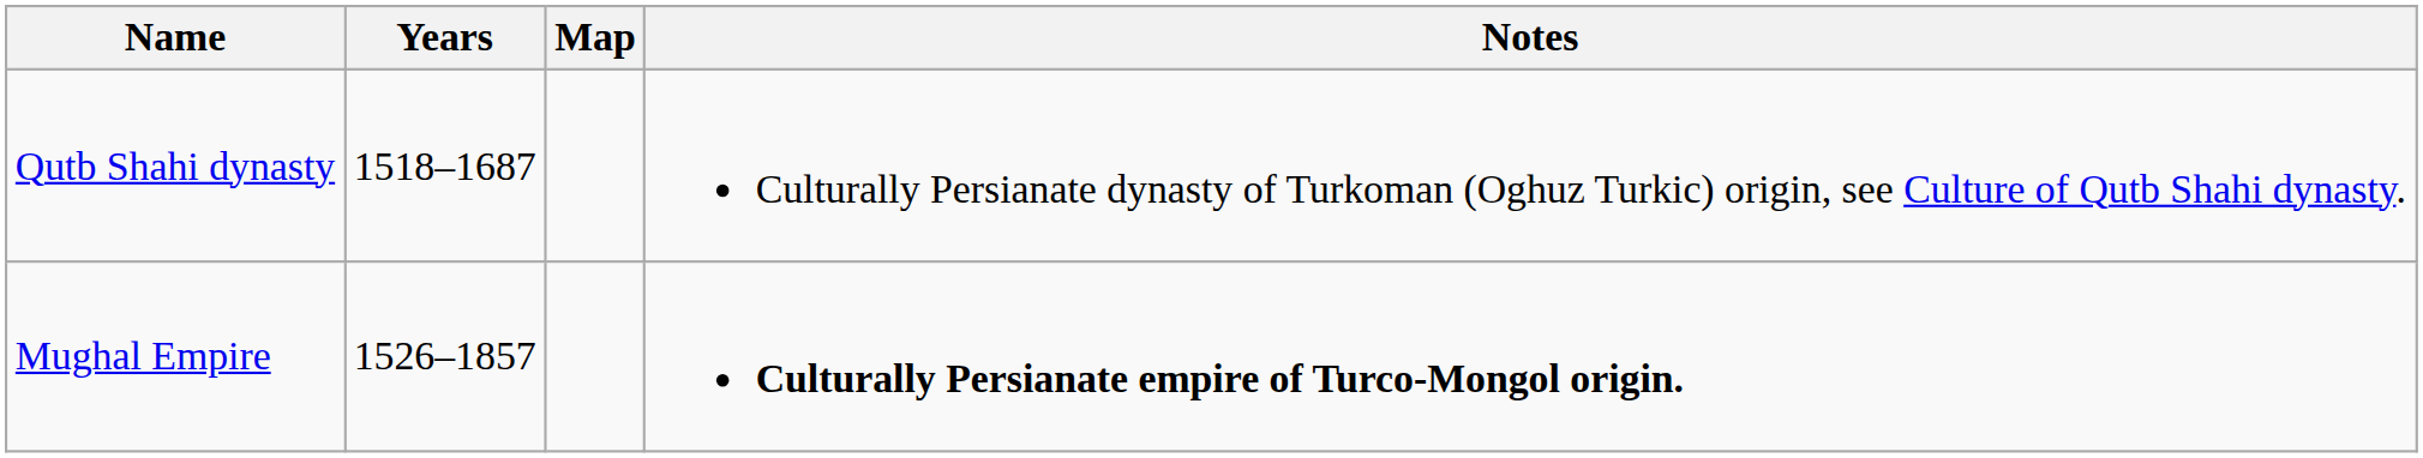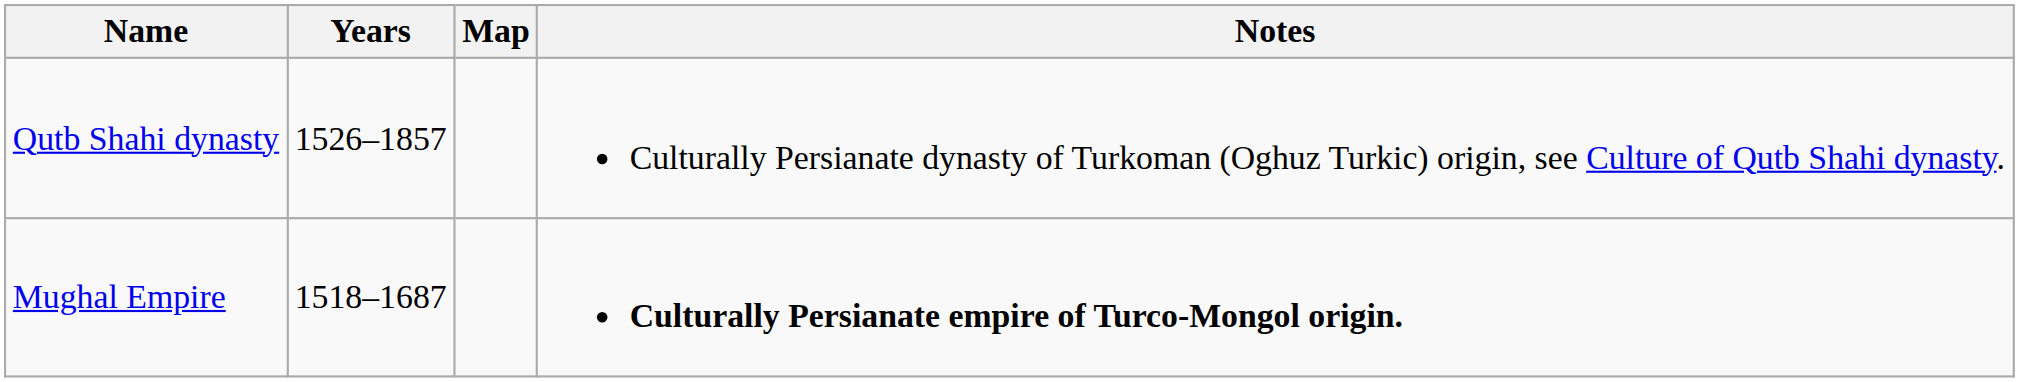Qutb Shahi dynasty | Years: 1518–1687 -> 1526–1857
Mughal Empire | Years: 1526–1857 -> 1518–1687
